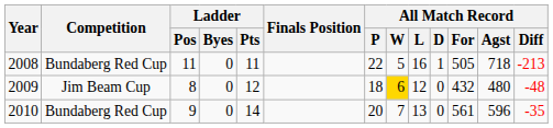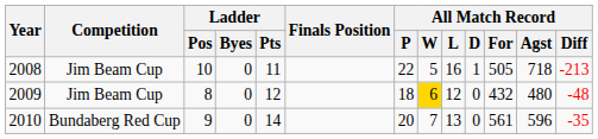2008 | Competition: Bundaberg Red Cup -> Jim Beam Cup
2008 | Ladder / Pos: 11 -> 10
